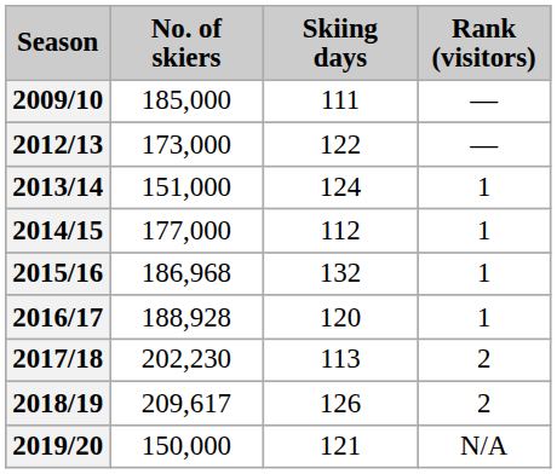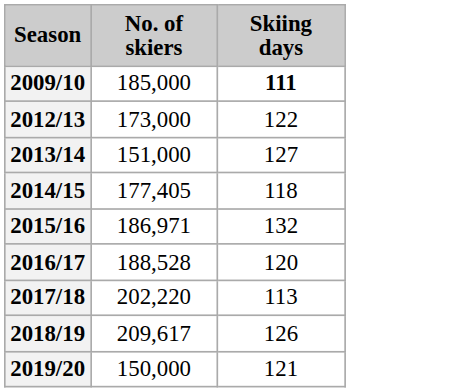- column: Rank (visitors) | — | — | 1 | 1 | 1 | 1 | 2 | 2 | N/A
2009/10 | Skiing days: normal -> bold
2013/14 | Skiing days: 124 -> 127
2014/15 | No. of skiers: 177,000 -> 177,405
2014/15 | Skiing days: 112 -> 118
2015/16 | No. of skiers: 186,968 -> 186,971
2016/17 | No. of skiers: 188,928 -> 188,528
2017/18 | No. of skiers: 202,230 -> 202,220
